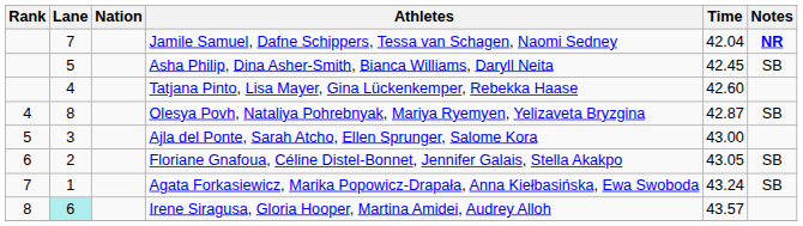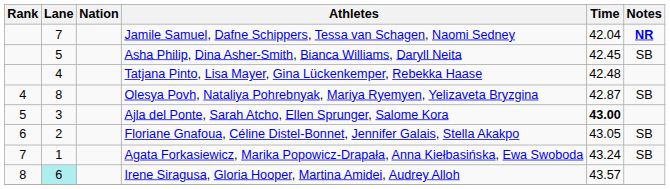Tatjana Pinto, Lisa Mayer, Gina Lückenkemper, Rebekka Haase | Time: 42.60 -> 42.48
Ajla del Ponte, Sarah Atcho, Ellen Sprunger, Salome Kora | Time: normal -> bold
